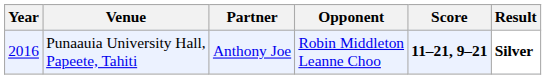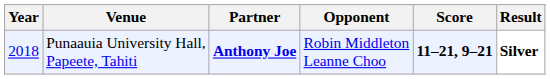Punaauia University Hall, Papeete, Tahiti | Year: 2016 -> 2018
Punaauia University Hall, Papeete, Tahiti | Partner: normal -> bold
